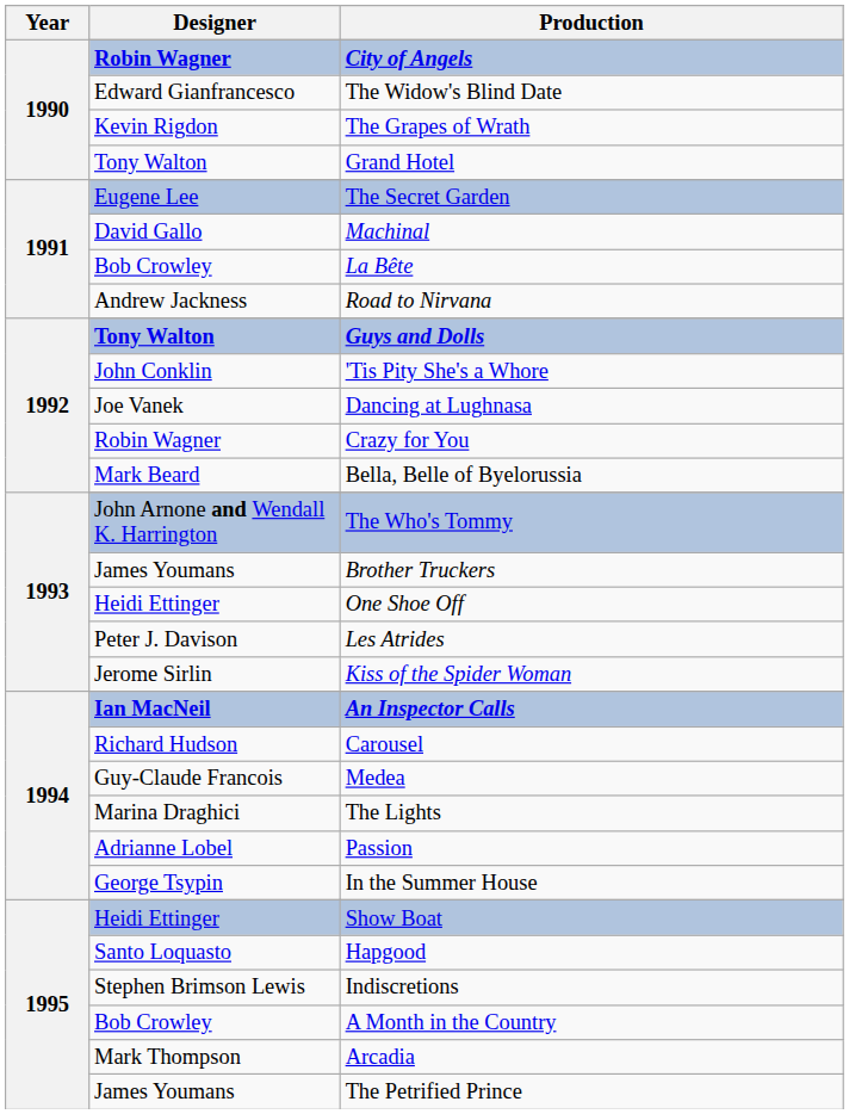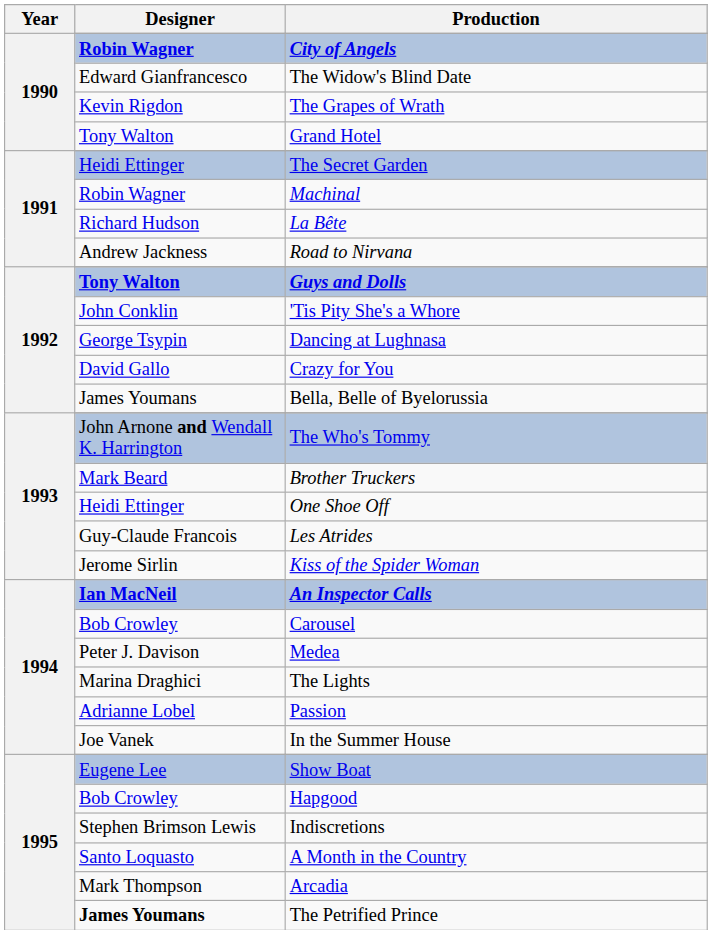The Secret Garden | Designer: Eugene Lee -> Heidi Ettinger
Machinal | Designer: David Gallo -> Robin Wagner
La Bête | Designer: Bob Crowley -> Richard Hudson
Dancing at Lughnasa | Designer: Joe Vanek -> George Tsypin
Crazy for You | Designer: Robin Wagner -> David Gallo
Bella, Belle of Byelorussia | Designer: Mark Beard -> James Youmans
Brother Truckers | Designer: James Youmans -> Mark Beard
Les Atrides | Designer: Peter J. Davison -> Guy-Claude Francois
Carousel | Designer: Richard Hudson -> Bob Crowley
Medea | Designer: Guy-Claude Francois -> Peter J. Davison
In the Summer House | Designer: George Tsypin -> Joe Vanek
Show Boat | Designer: Heidi Ettinger -> Eugene Lee
Hapgood | Designer: Santo Loquasto -> Bob Crowley
A Month in the Country | Designer: Bob Crowley -> Santo Loquasto
The Petrified Prince | Designer: normal -> bold
